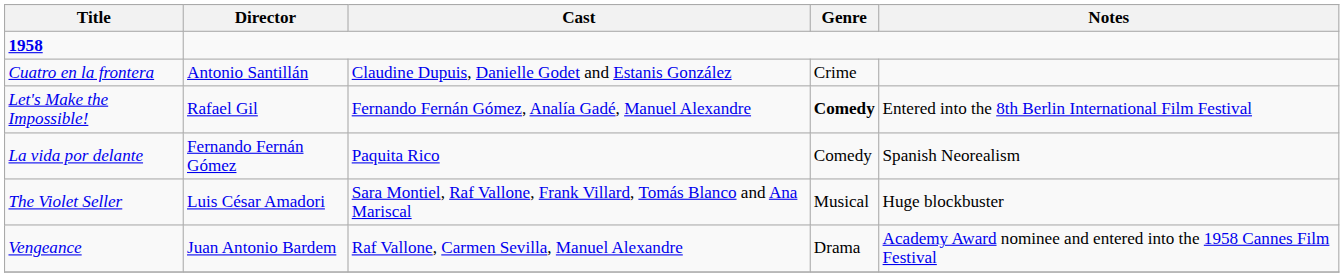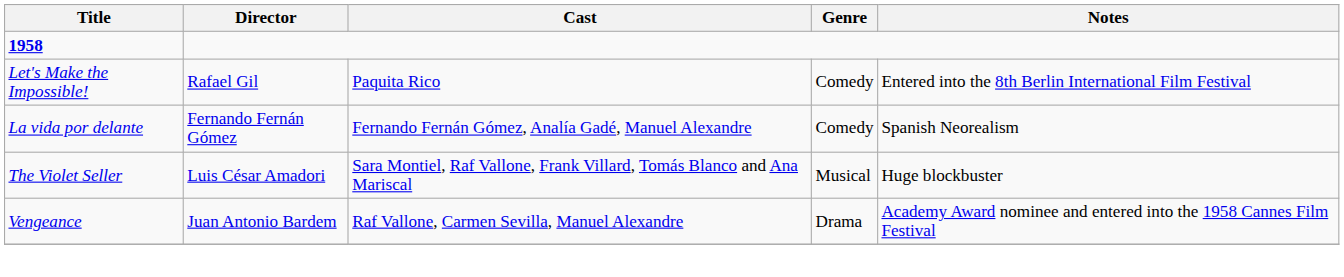- row: Cuatro en la frontera | Antonio Santillán | Claudine Dupuis, Danielle Godet and Estanis González | Crime
Let's Make the Impossible! | Cast: Fernando Fernán Gómez, Analía Gadé, Manuel Alexandre -> Paquita Rico
Let's Make the Impossible! | Genre: bold -> normal
La vida por delante | Cast: Paquita Rico -> Fernando Fernán Gómez, Analía Gadé, Manuel Alexandre
